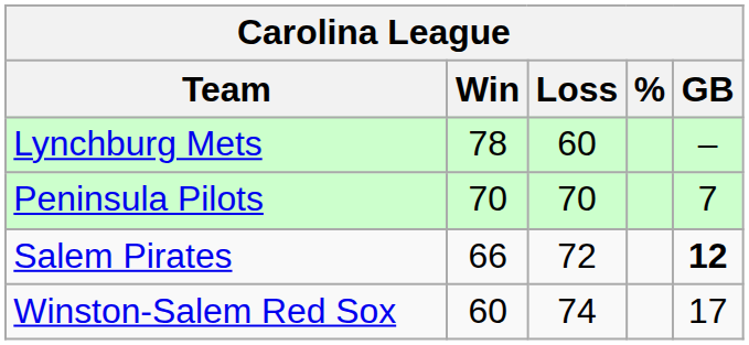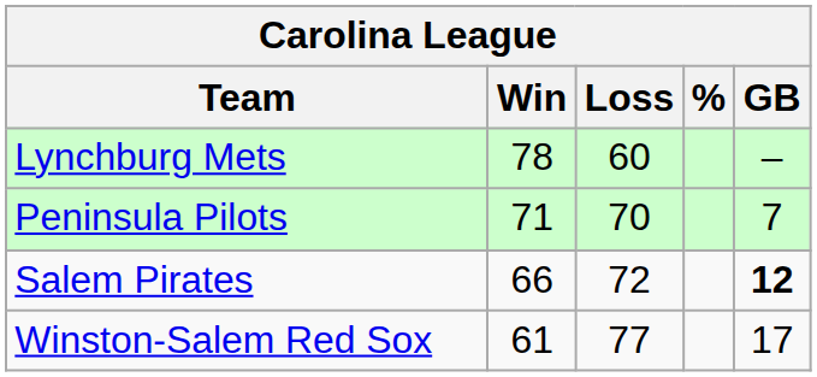Peninsula Pilots | Win: 70 -> 71
Winston-Salem Red Sox | Win: 60 -> 61
Winston-Salem Red Sox | Loss: 74 -> 77
